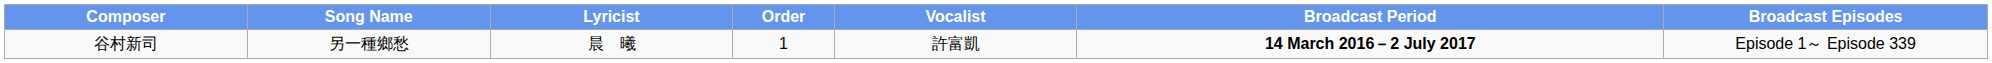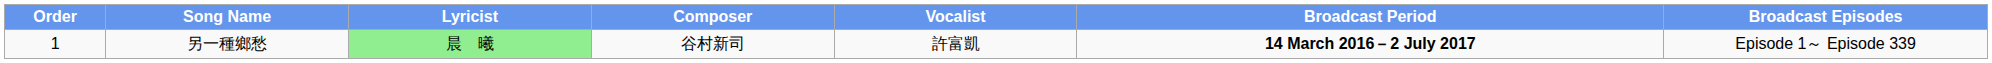columns swapped: Order <-> Composer
另一種鄉愁 | Lyricist: no background -> lightgreen background
